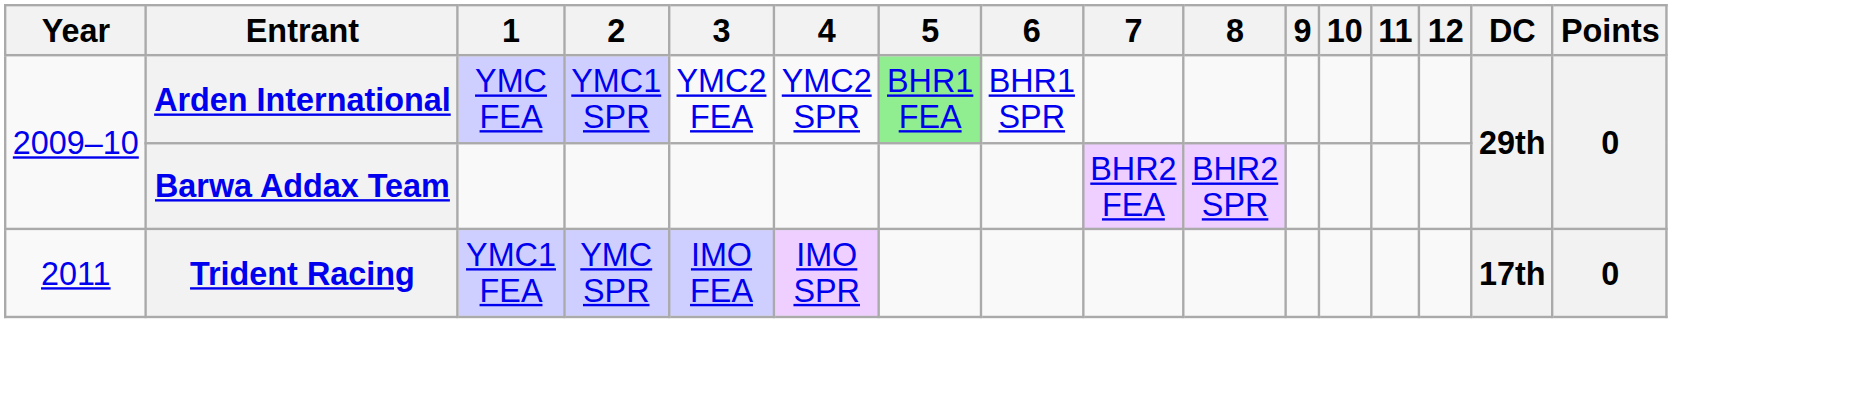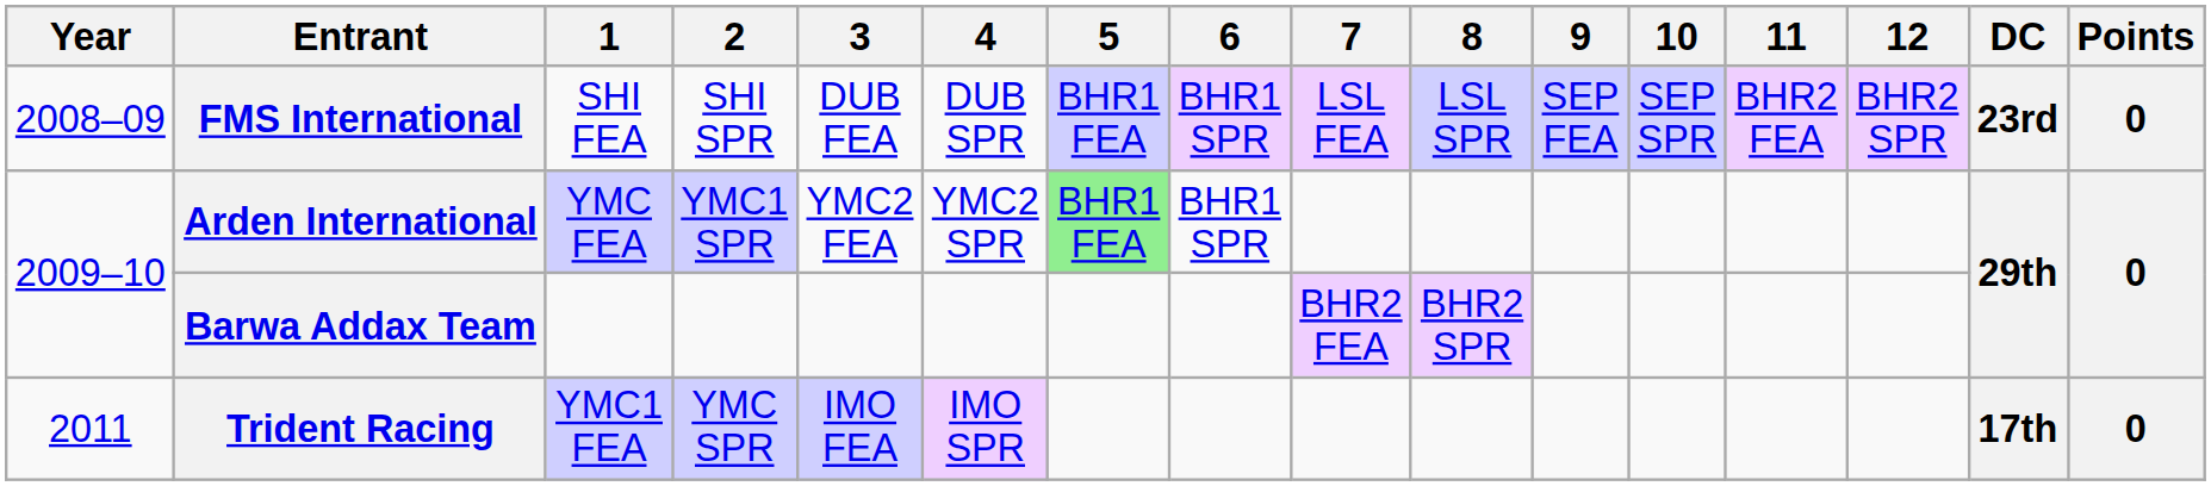+ row: 2008–09 | FMS International | SHI FEA | SHI SPR | DUB FEA | DUB SPR | BHR1 FEA | BHR1 SPR | LSL FEA | LSL SPR | SEP FEA | SEP SPR | BHR2 FEA | BHR2 SPR | 23rd | 0
